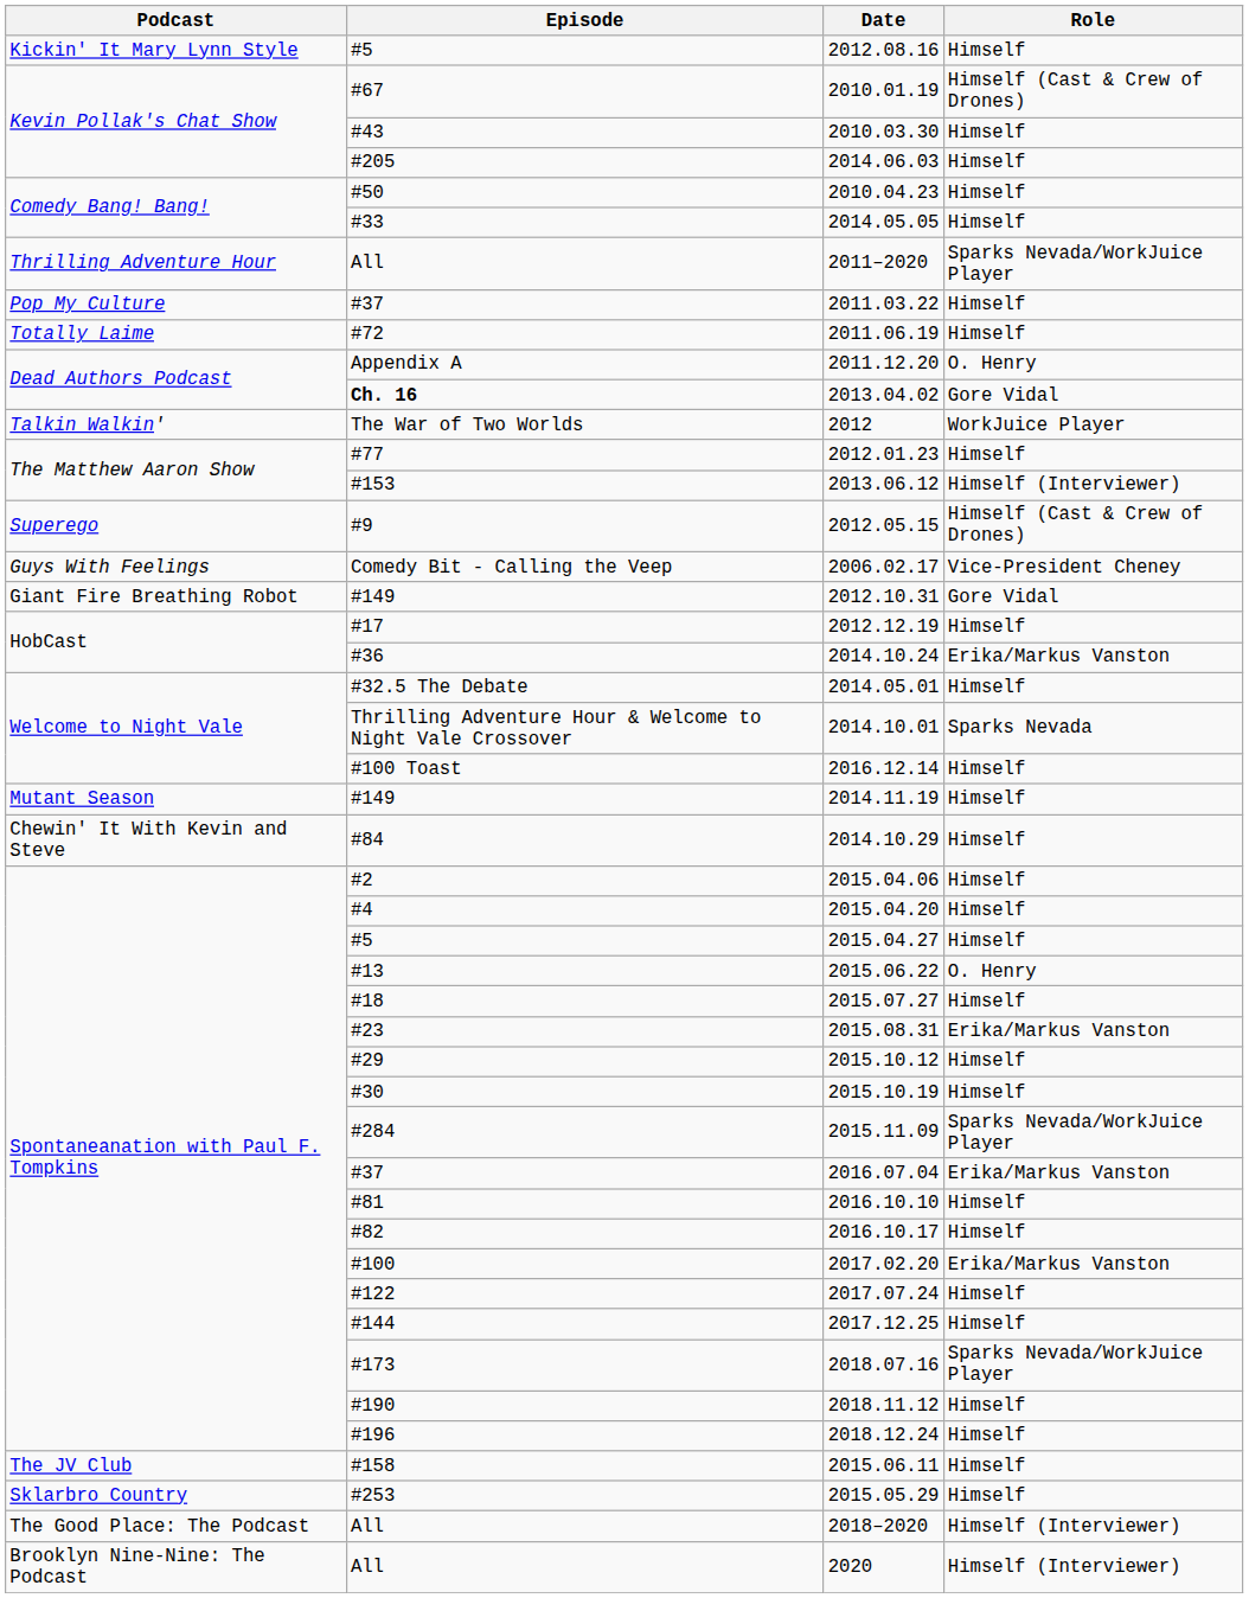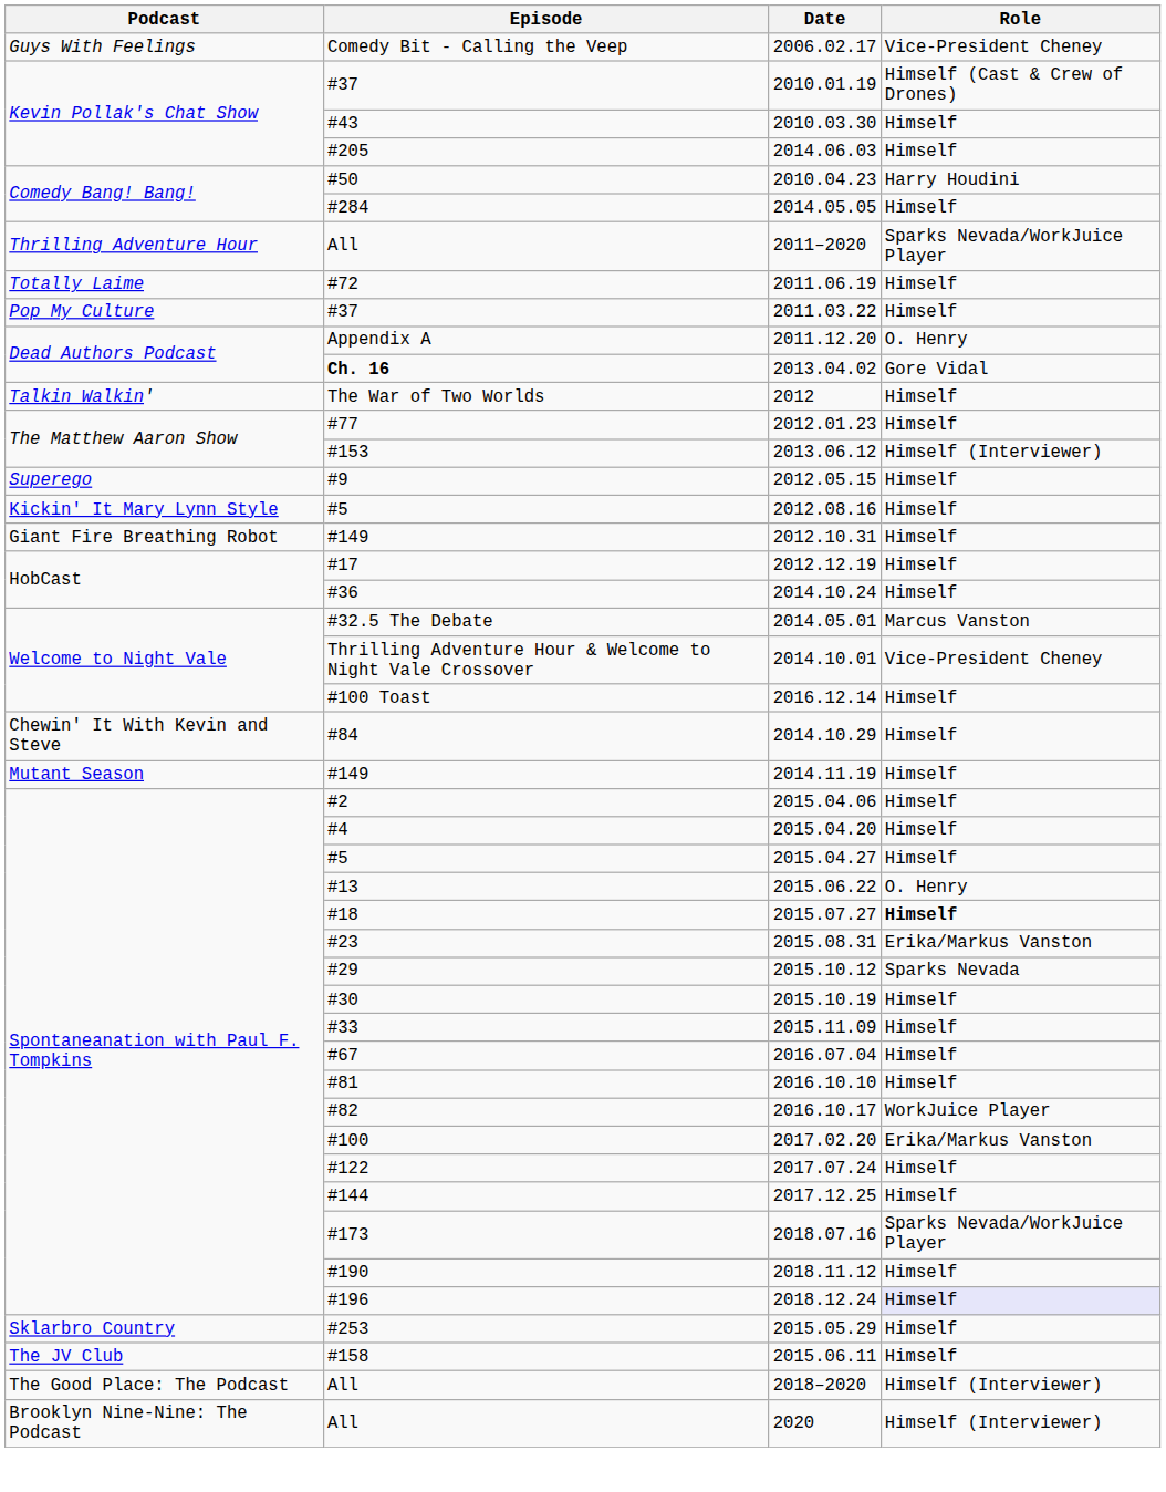rows swapped: 2006.02.17 <-> 2012.08.16
2010.01.19 | Episode: #67 -> #37
2010.04.23 | Role: Himself -> Harry Houdini
2014.05.05 | Episode: #33 -> #284
rows swapped: 2011.03.22 <-> 2011.06.19
2012 | Role: WorkJuice Player -> Himself
2012.05.15 | Role: Himself (Cast & Crew of Drones) -> Himself
2012.10.31 | Role: Gore Vidal -> Himself
2014.10.24 | Role: Erika/Markus Vanston -> Himself
2014.05.01 | Role: Himself -> Marcus Vanston
2014.10.01 | Role: Sparks Nevada -> Vice-President Cheney
rows swapped: 2014.10.29 <-> 2014.11.19
2015.07.27 | Role: normal -> bold
2015.10.12 | Role: Himself -> Sparks Nevada
2015.11.09 | Episode: #284 -> #33
2015.11.09 | Role: Sparks Nevada/WorkJuice Player -> Himself
2016.07.04 | Episode: #37 -> #67
2016.07.04 | Role: Erika/Markus Vanston -> Himself
2016.10.17 | Role: Himself -> WorkJuice Player
2018.12.24 | Role: no background -> lavender background
rows swapped: 2015.05.29 <-> 2015.06.11
